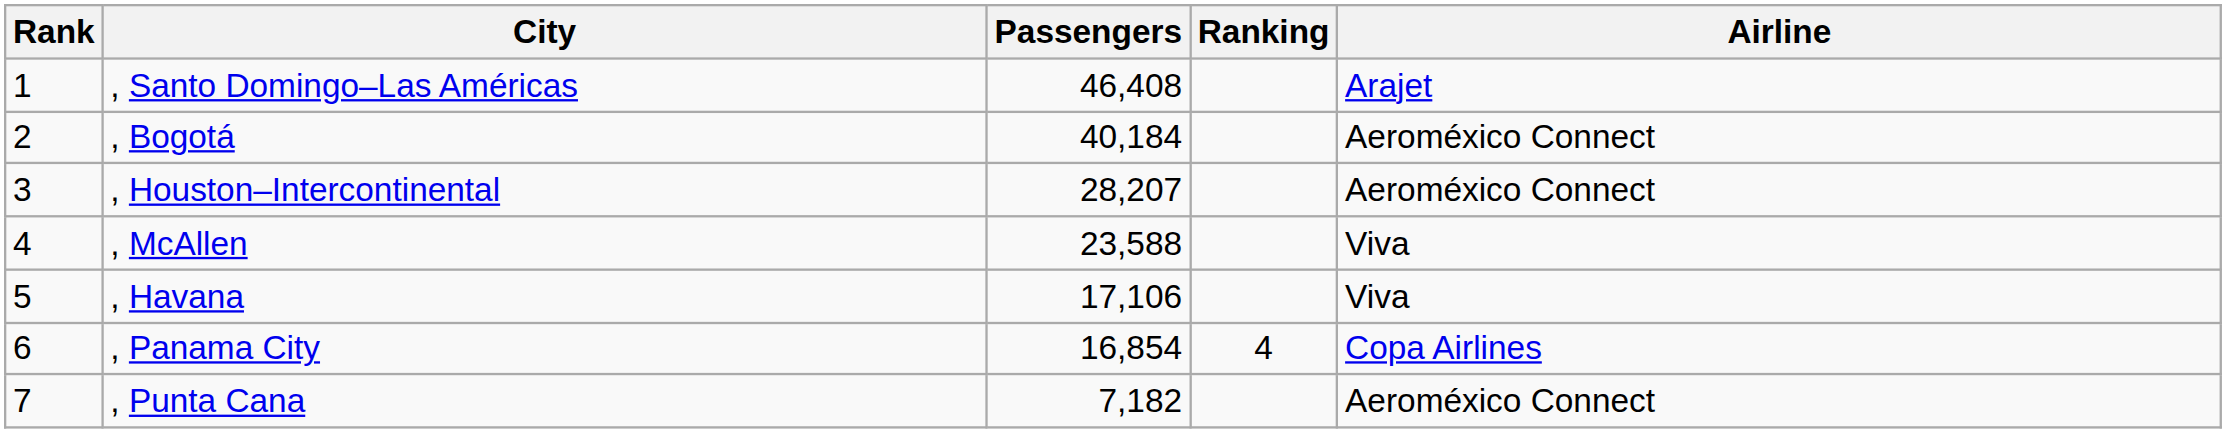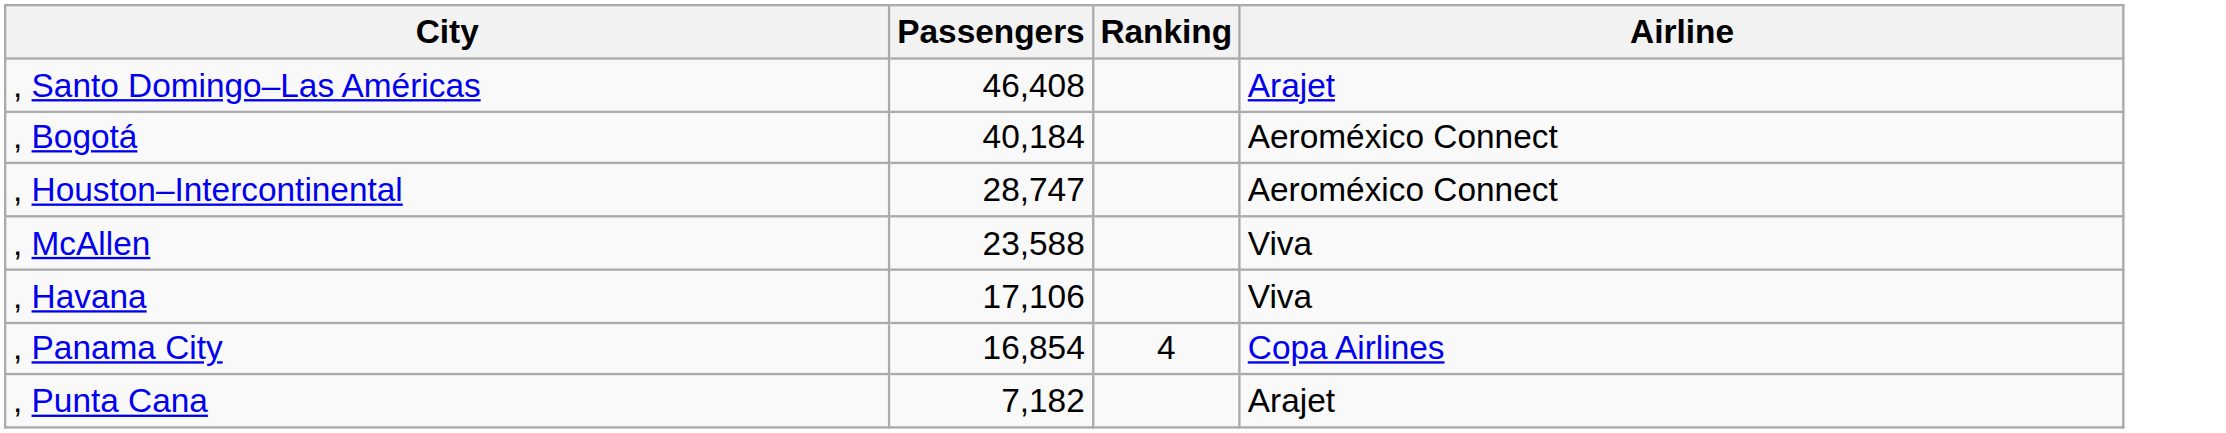- column: Rank | 1 | 2 | 3 | 4 | 5 | 6 | 7
, Houston–Intercontinental | Passengers: 28,207 -> 28,747
, Punta Cana | Airline: Aeroméxico Connect -> Arajet
